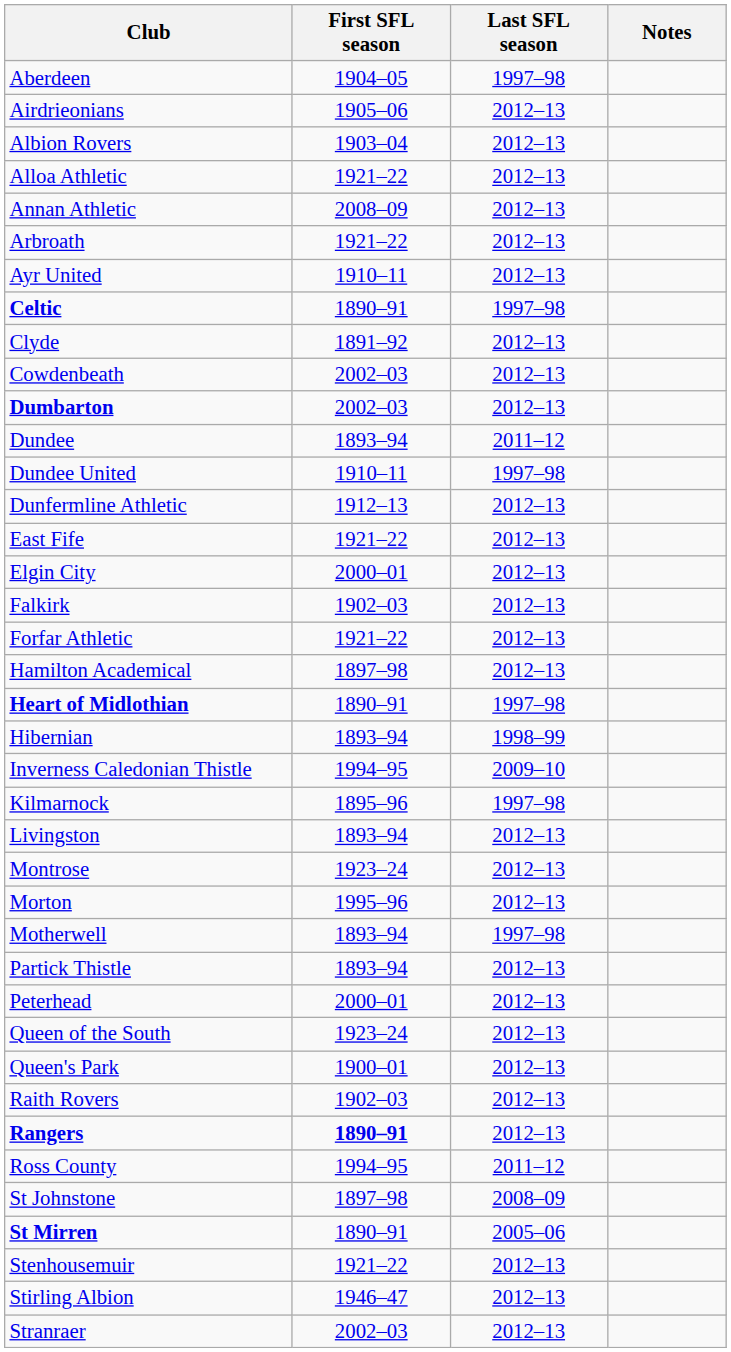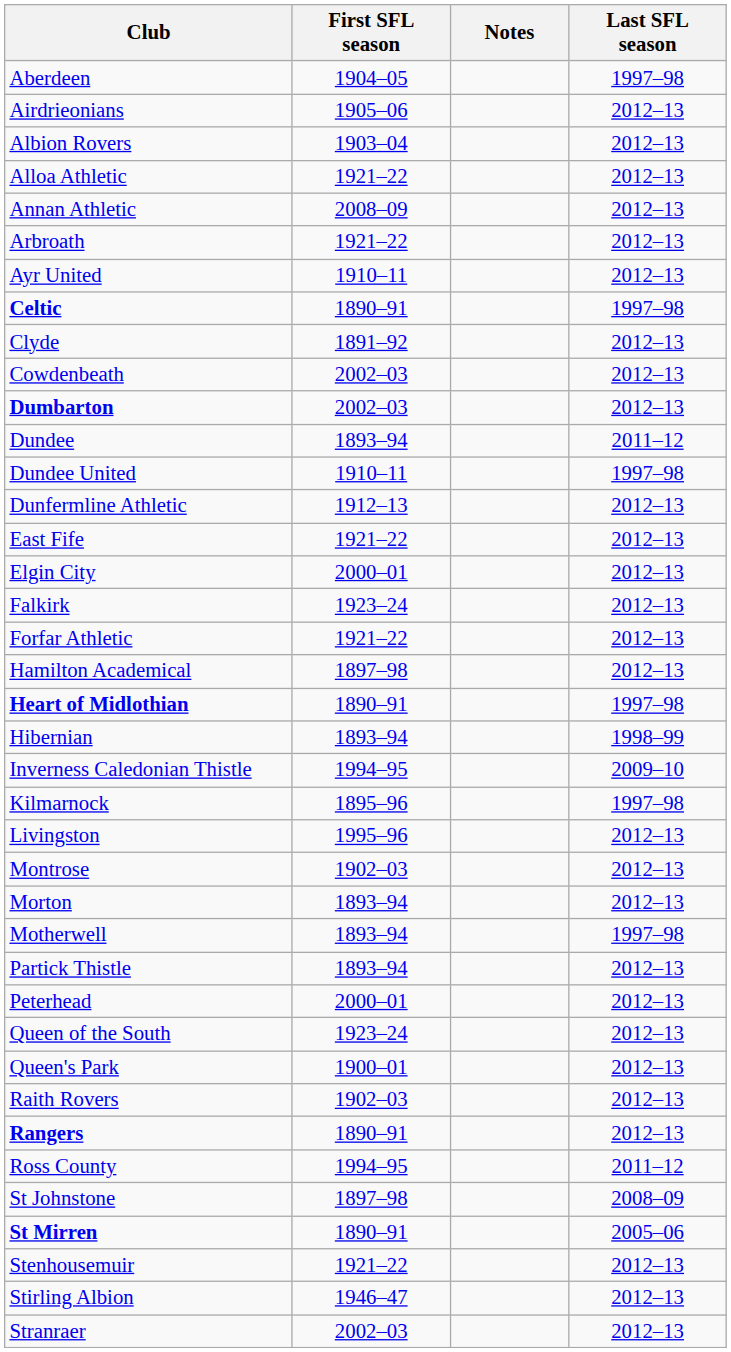columns swapped: Last SFL season <-> Notes
Falkirk | First SFL season: 1902–03 -> 1923–24
Livingston | First SFL season: 1893–94 -> 1995–96
Montrose | First SFL season: 1923–24 -> 1902–03
Morton | First SFL season: 1995–96 -> 1893–94
Rangers | First SFL season: bold -> normal
